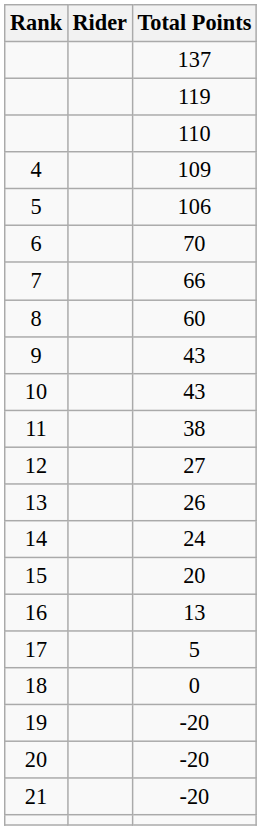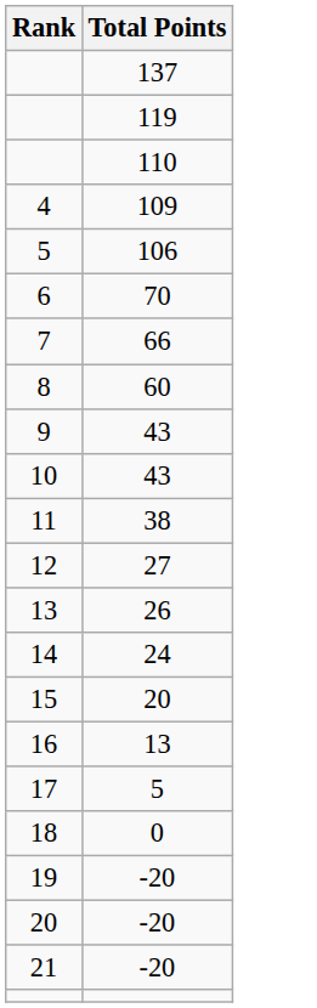- column: Rider
